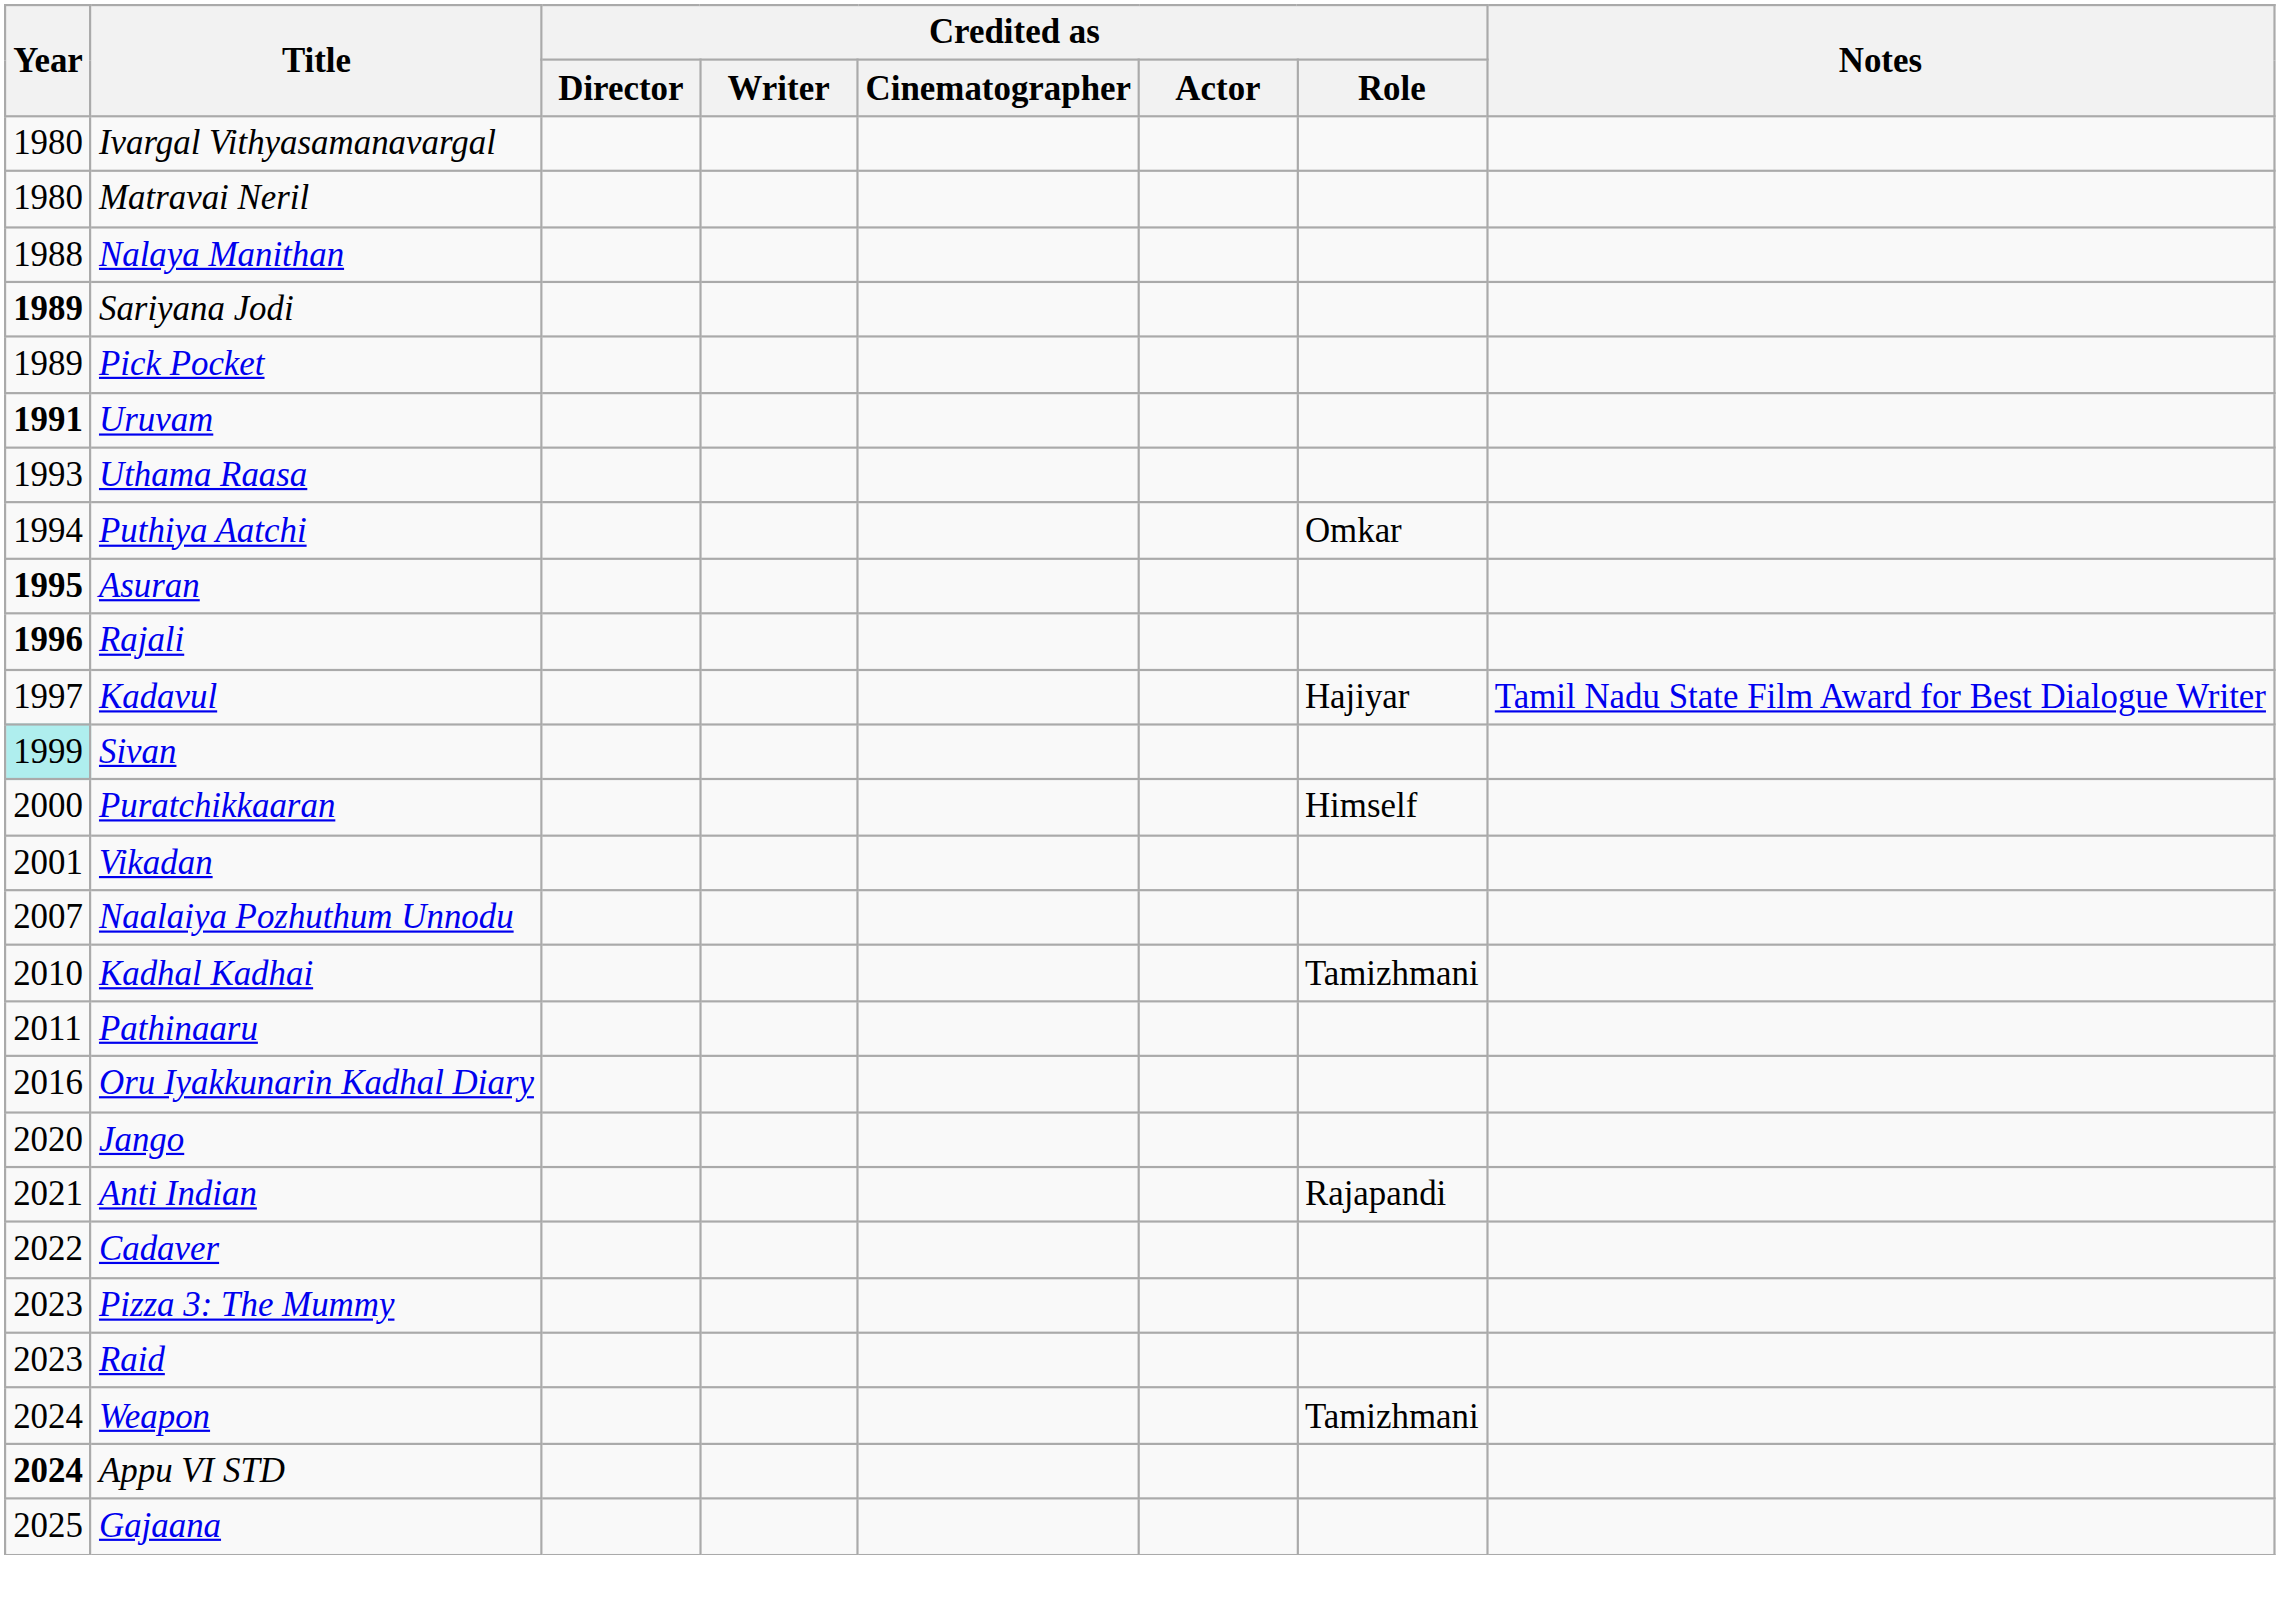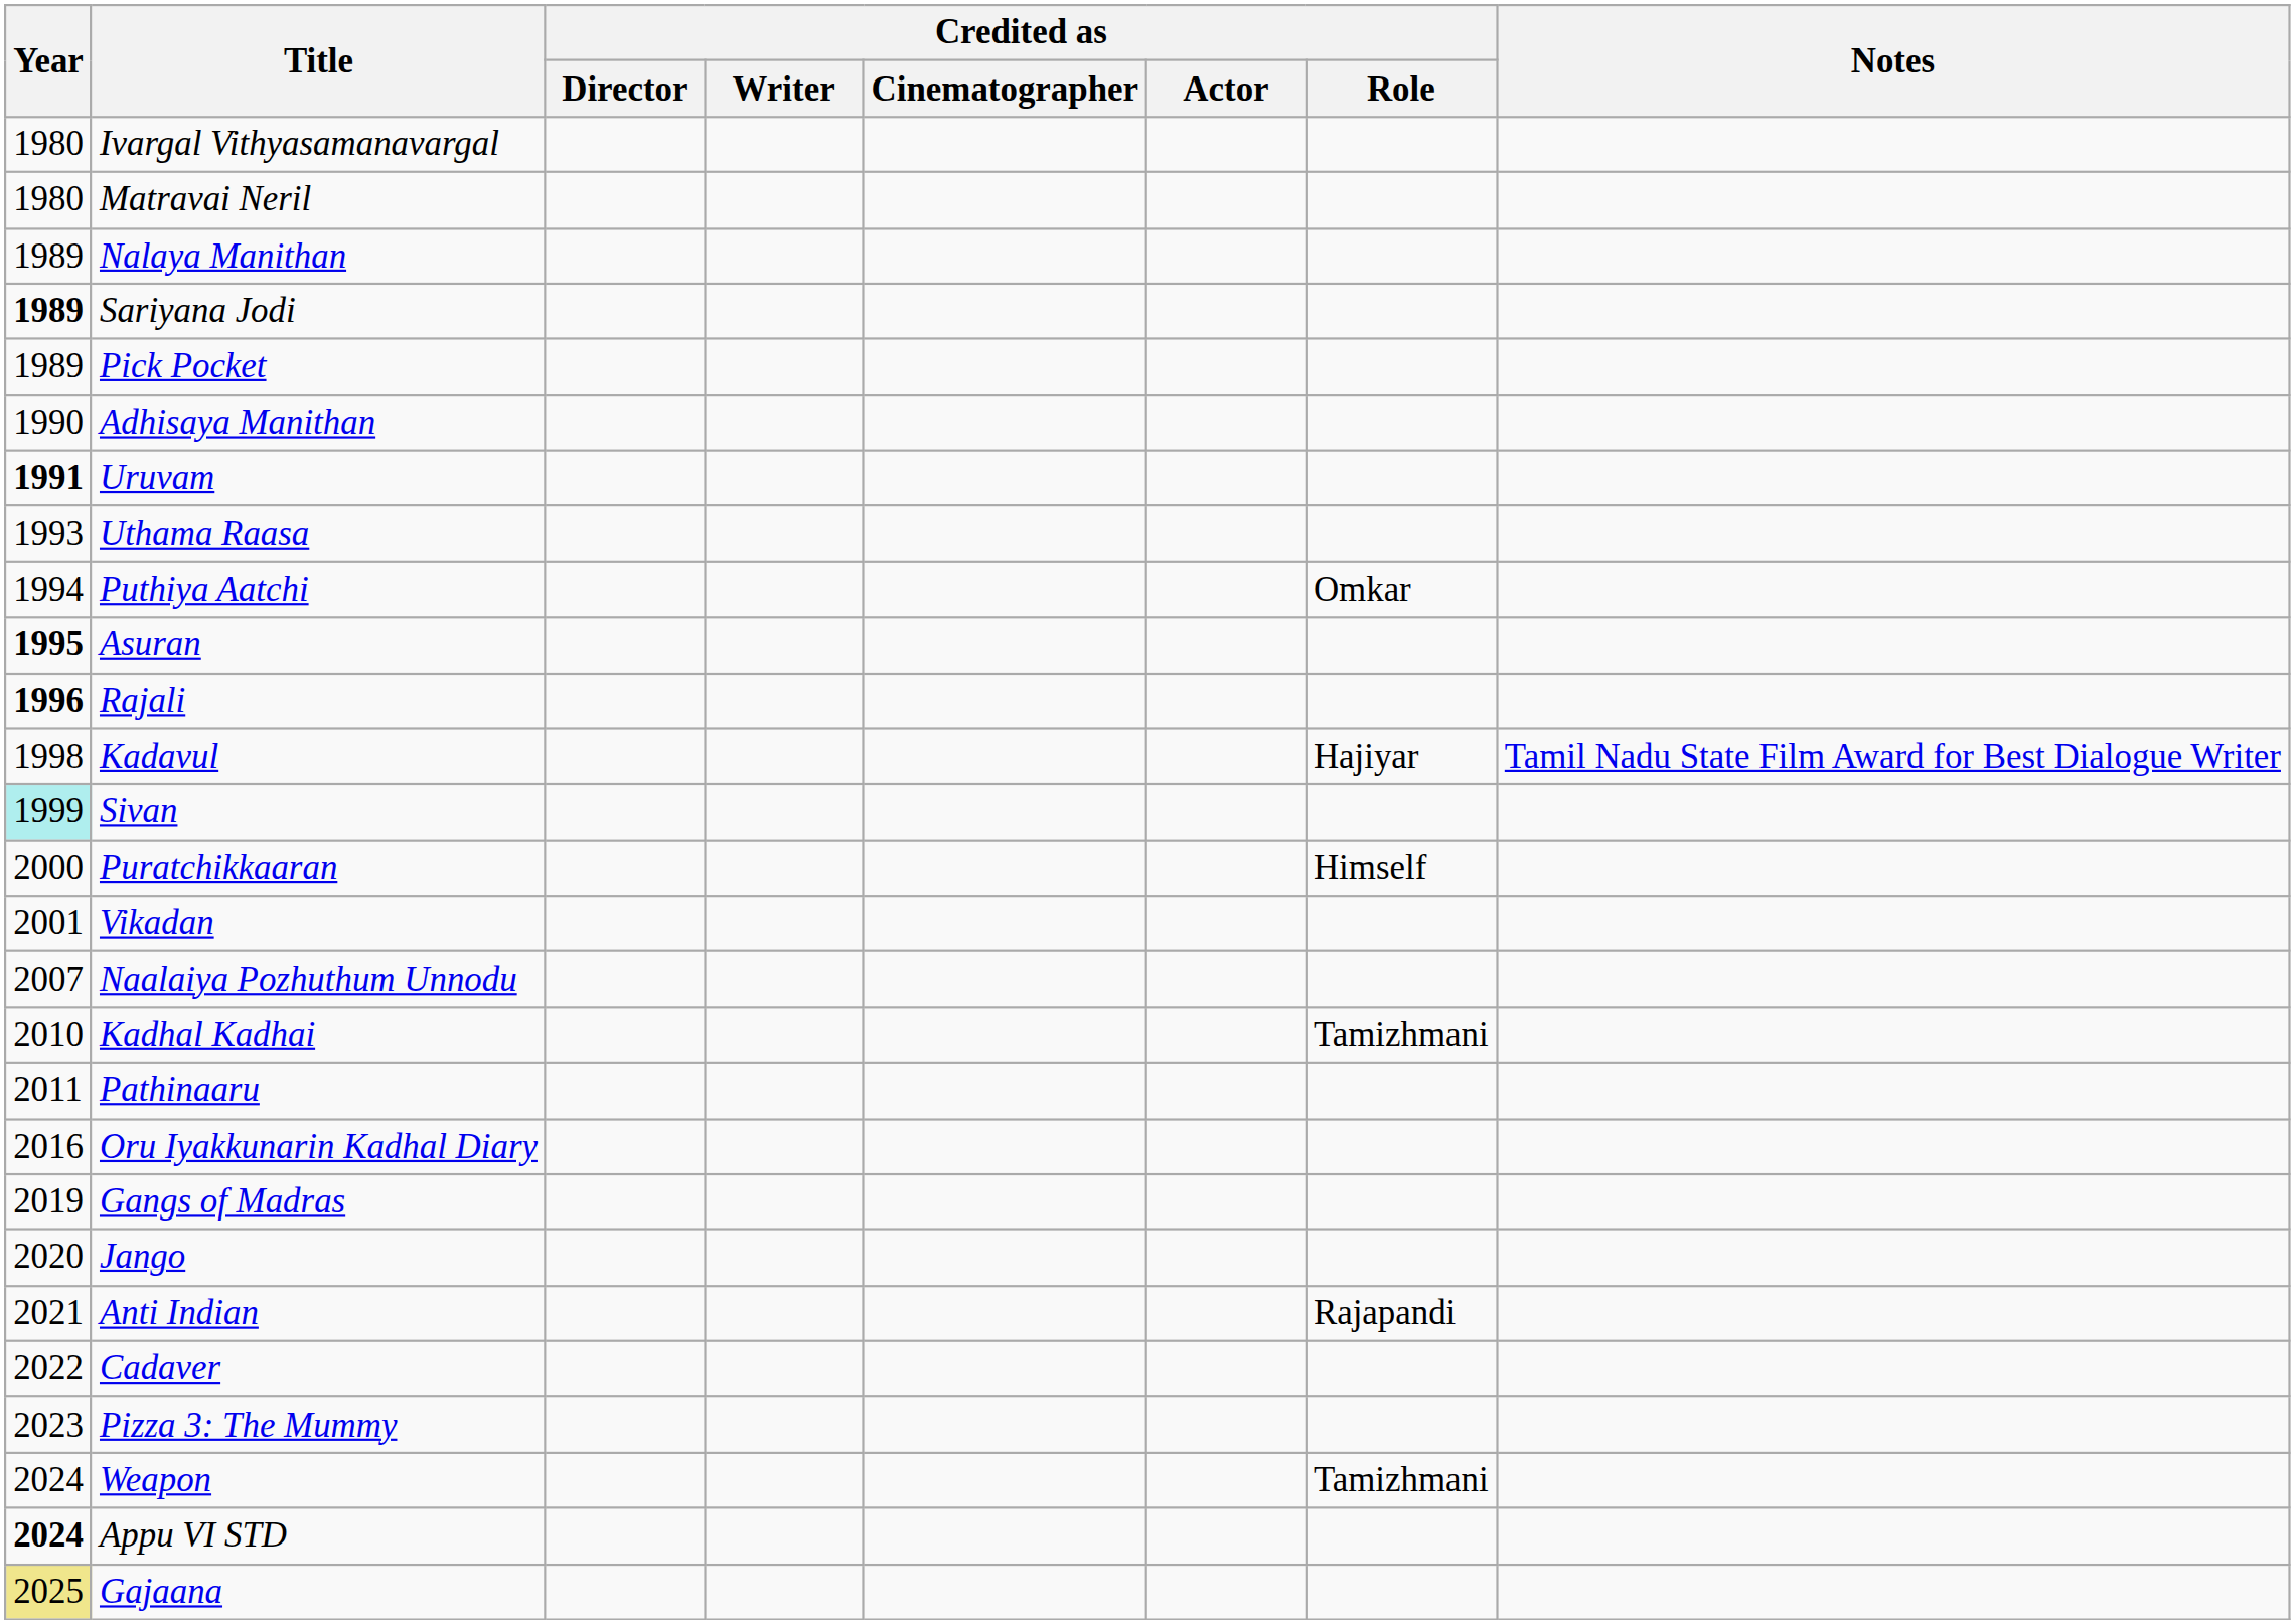Nalaya Manithan | Year: 1988 -> 1989
+ row: 1990 | Adhisaya Manithan
Kadavul | Year: 1997 -> 1998
+ row: 2019 | Gangs of Madras
- row: 2023 | Raid
Gajaana | Year: no background -> khaki background
